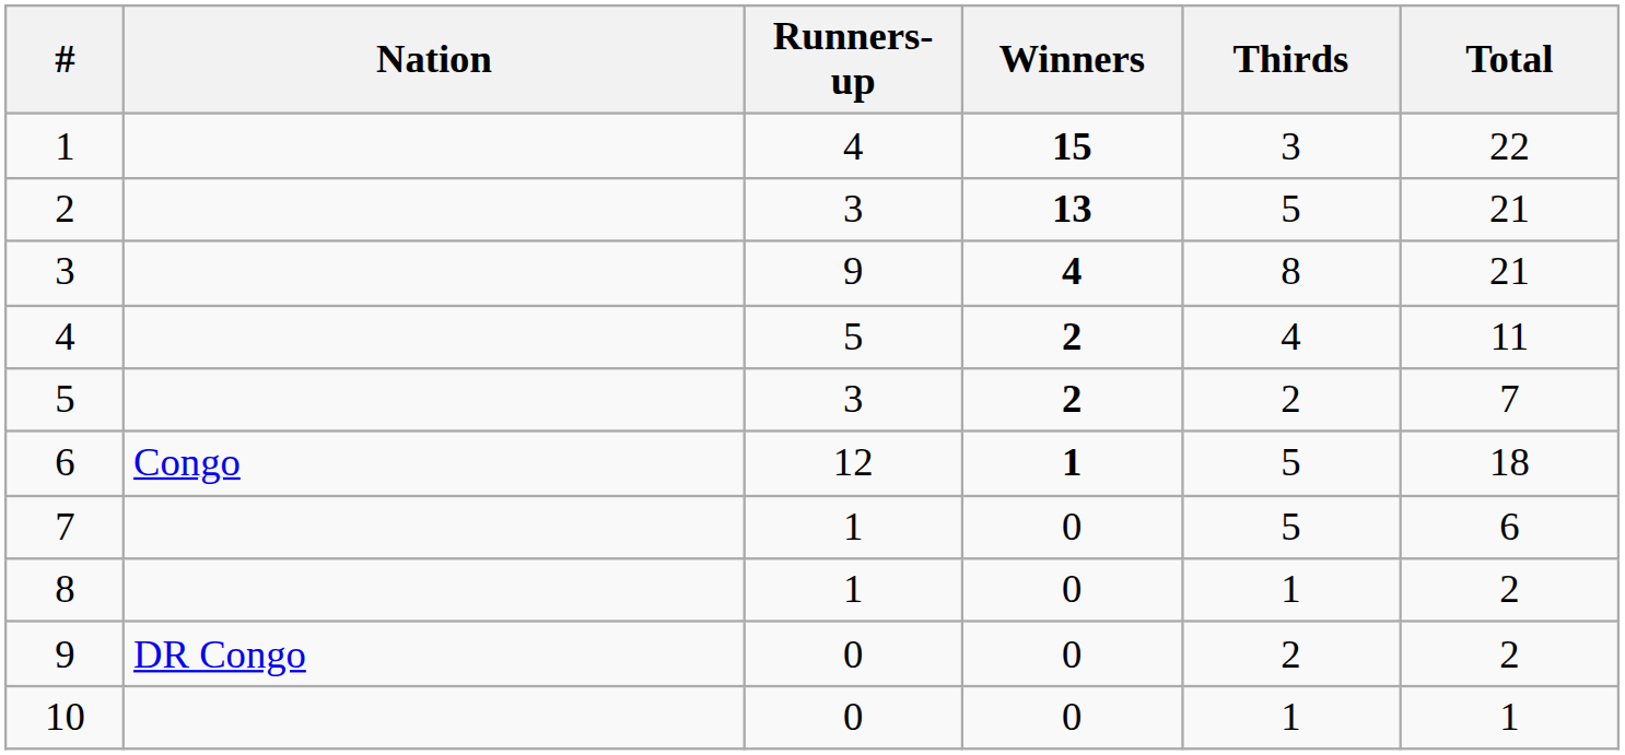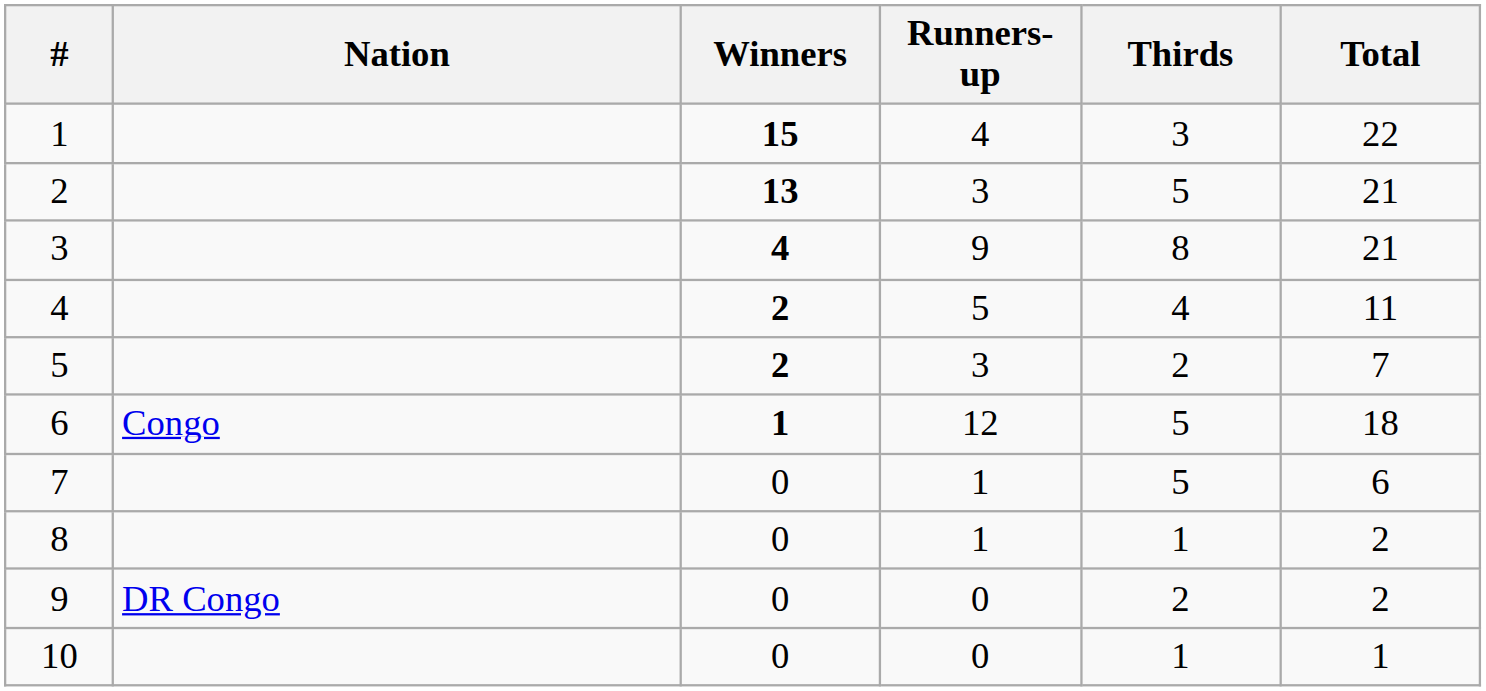columns swapped: Winners <-> Runners-up
